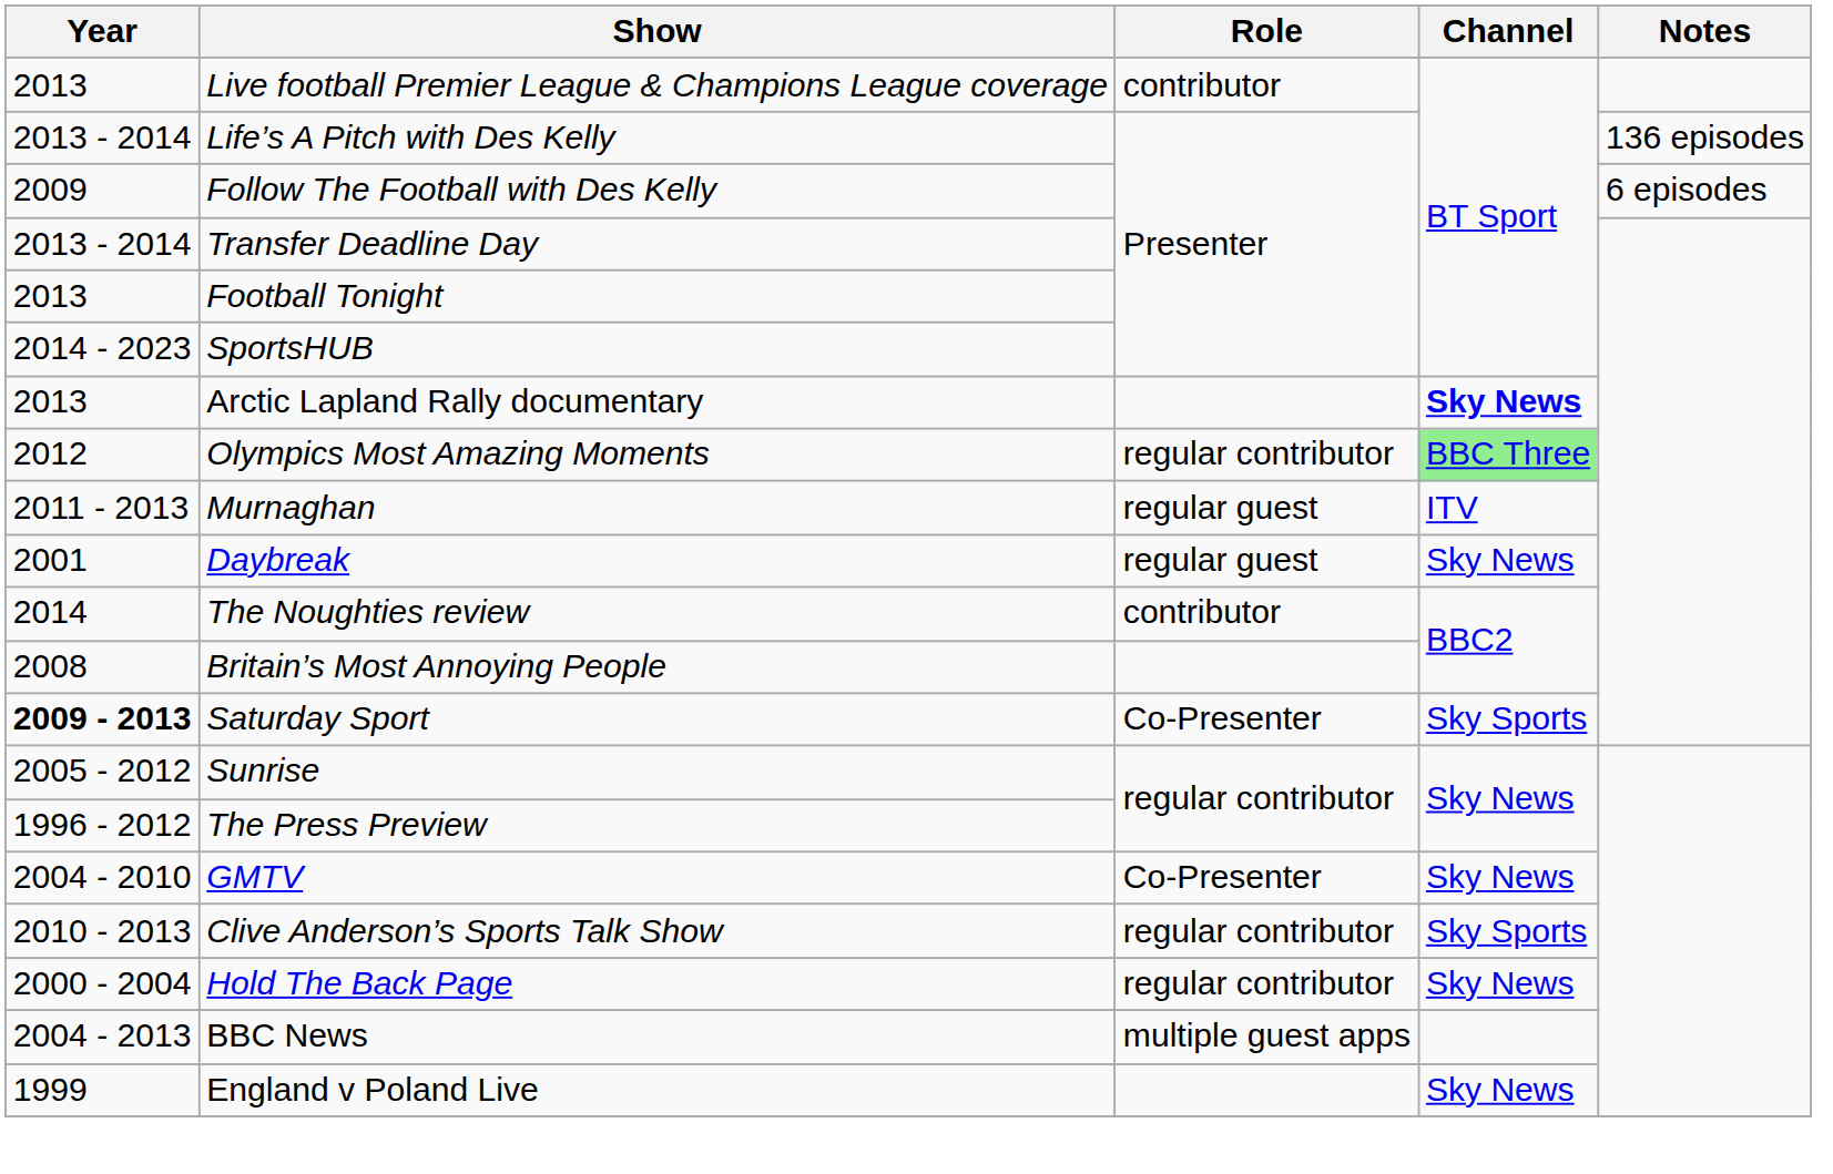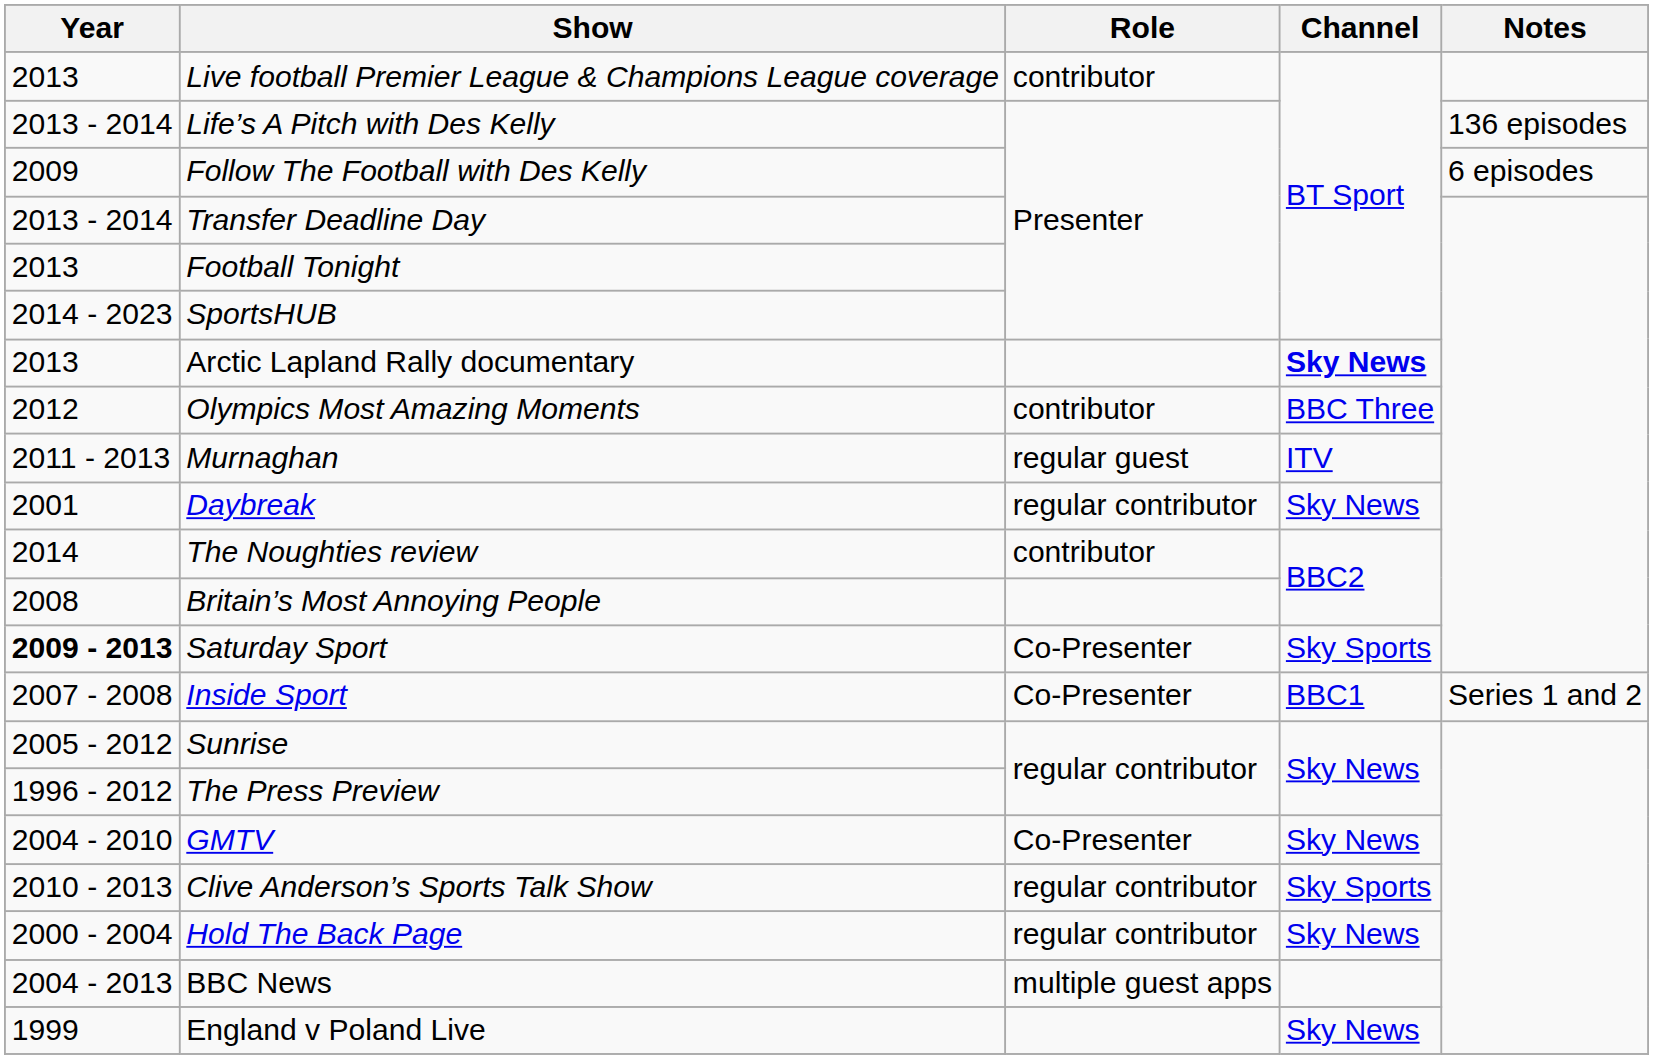Olympics Most Amazing Moments | Role: regular contributor -> contributor
Olympics Most Amazing Moments | Channel: lightgreen background -> no background
Daybreak | Role: regular guest -> regular contributor
+ row: 2007 - 2008 | Inside Sport | Co-Presenter | BBC1 | Series 1 and 2
